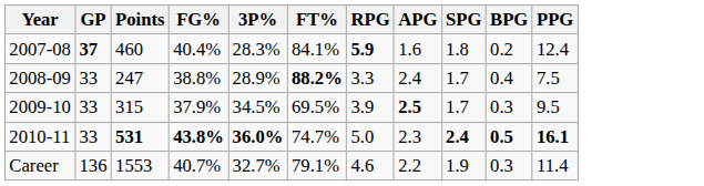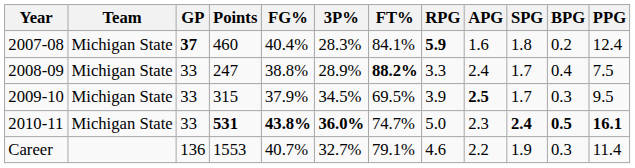+ column: Team | Michigan State | Michigan State | Michigan State | Michigan State
